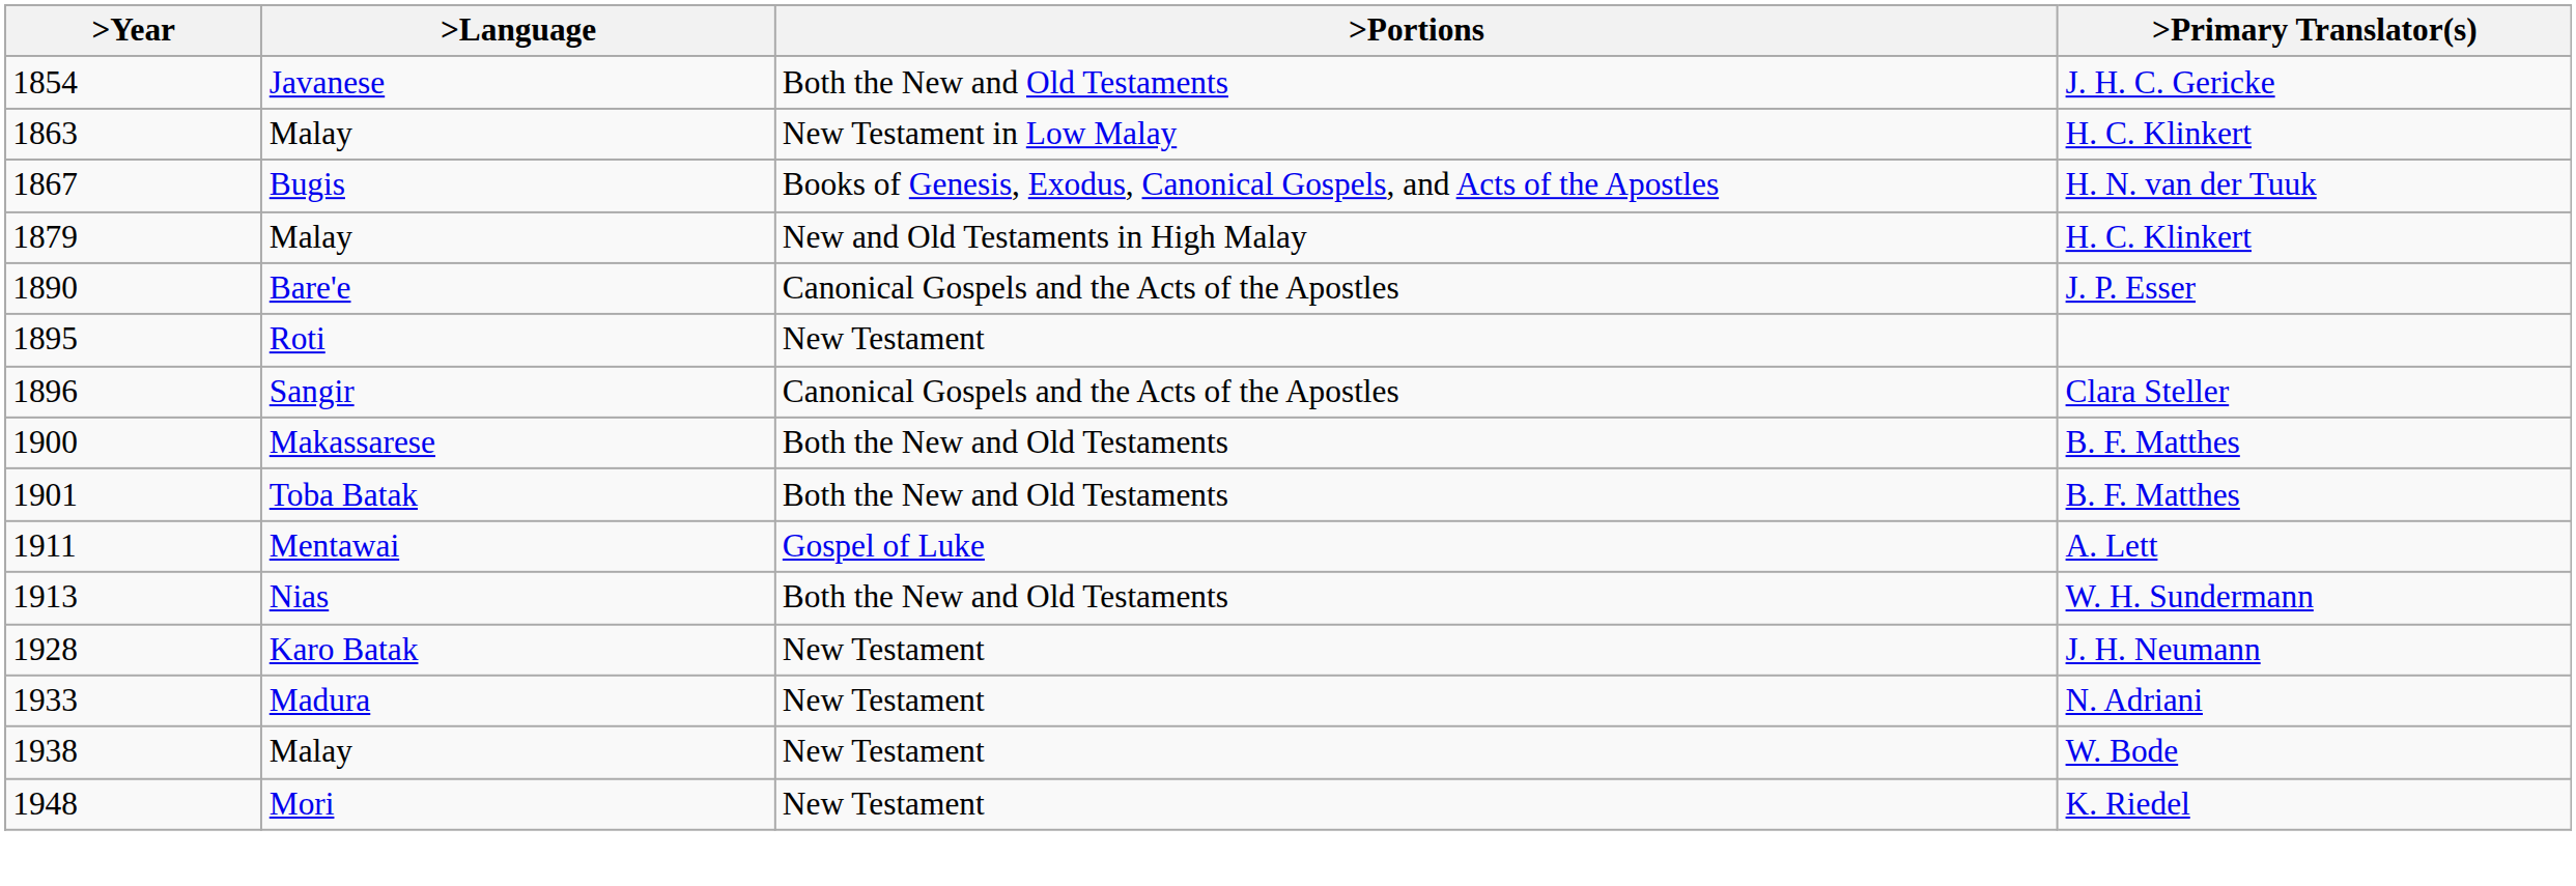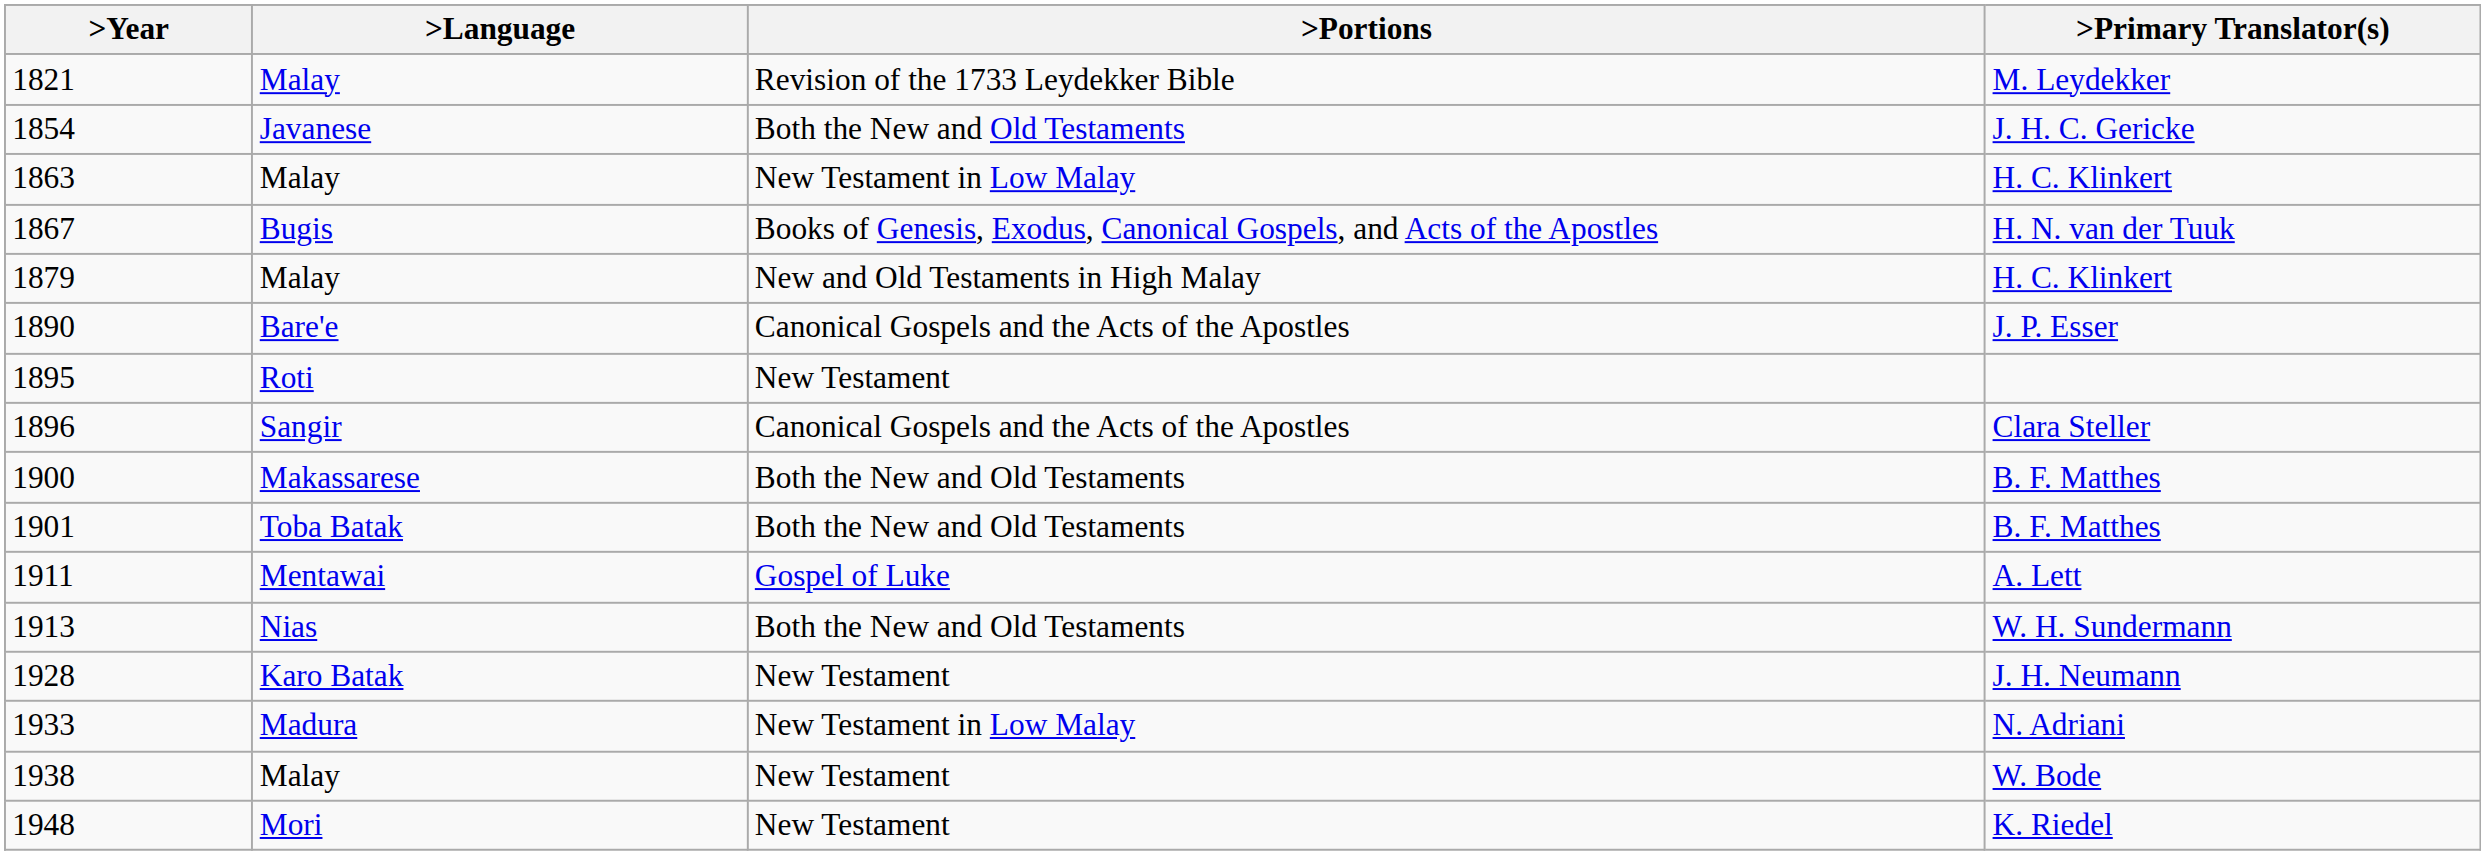+ row: 1821 | Malay | Revision of the 1733 Leydekker Bible | M. Leydekker
1933 | >Portions: New Testament -> New Testament in Low Malay
